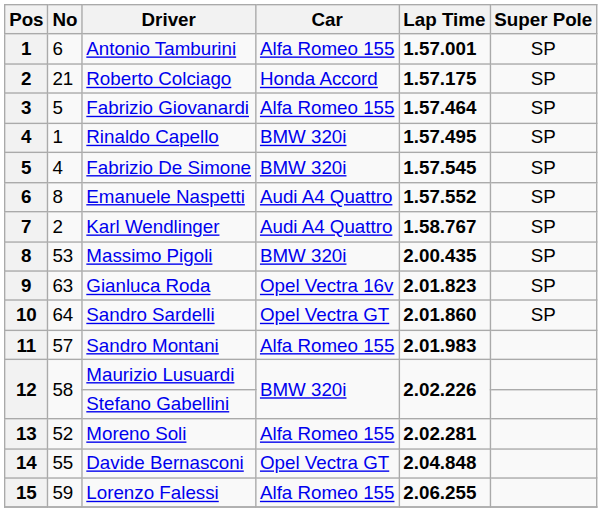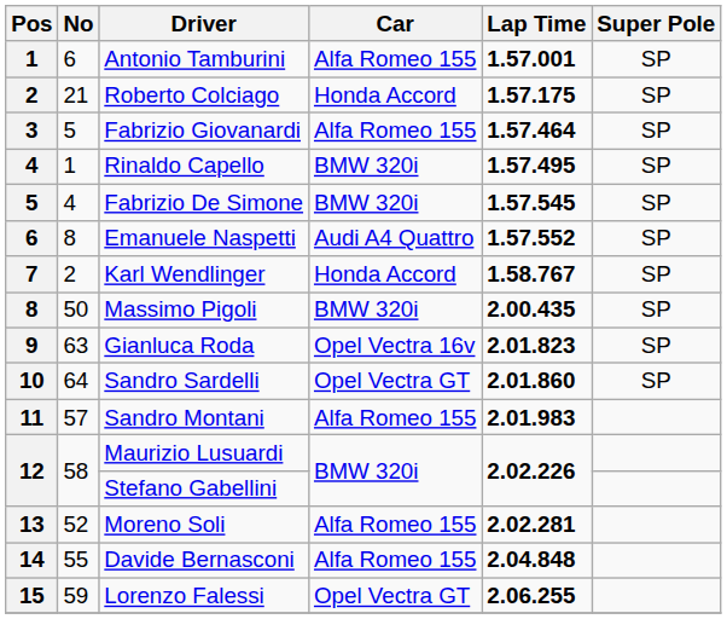Karl Wendlinger | Car: Audi A4 Quattro -> Honda Accord
Massimo Pigoli | No: 53 -> 50
Davide Bernasconi | Car: Opel Vectra GT -> Alfa Romeo 155
Lorenzo Falessi | Car: Alfa Romeo 155 -> Opel Vectra GT
